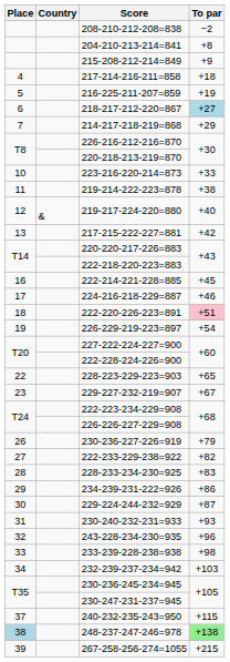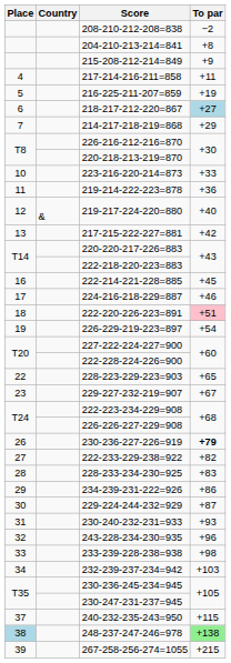217-214-216-211=858 | To par: +18 -> +11
219-214-222-223=878 | To par: +38 -> +36
230-236-227-226=919 | To par: normal -> bold
